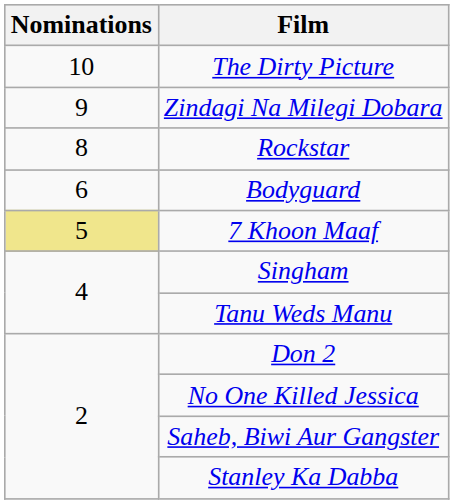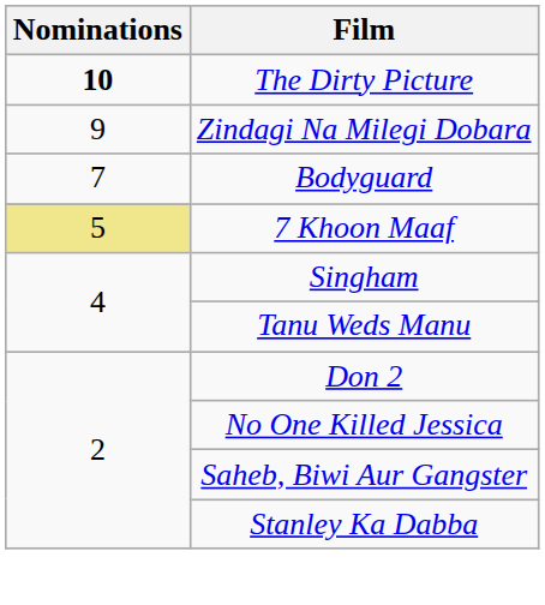The Dirty Picture | Nominations: normal -> bold
- row: 8 | Rockstar
Bodyguard | Nominations: 6 -> 7
